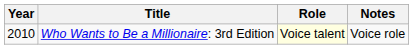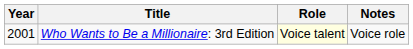Who Wants to Be a Millionaire: 3rd Edition | Year: 2010 -> 2001
